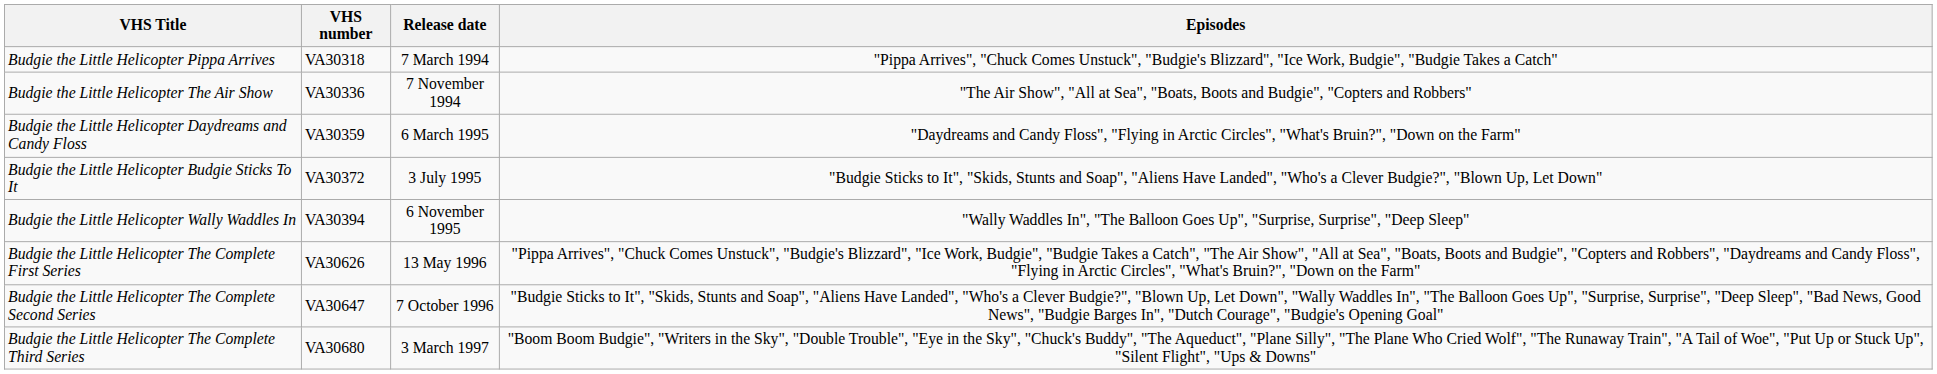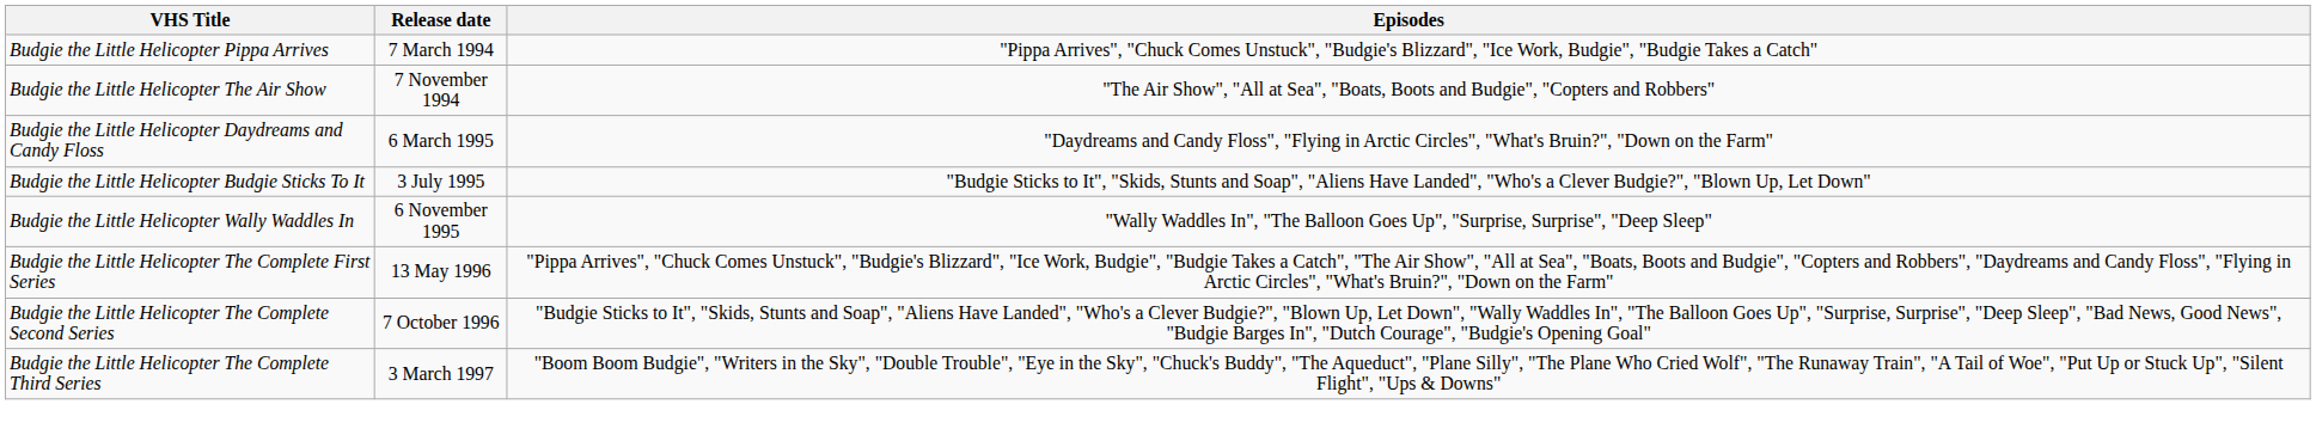- column: VHS number | VA30318 | VA30336 | VA30359 | VA30372 | VA30394 | VA30626 | VA30647 | VA30680
